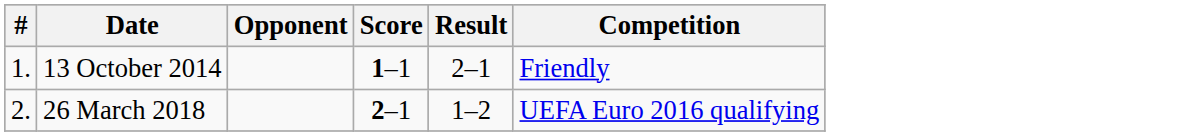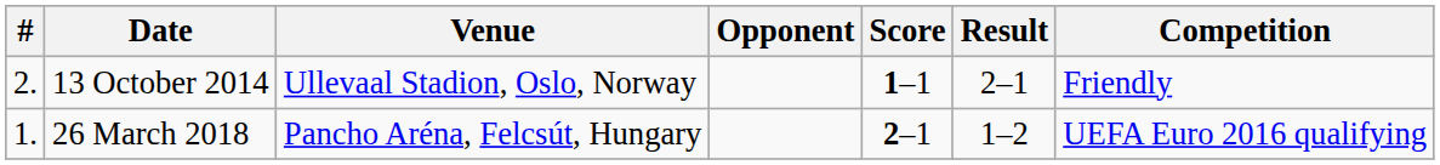+ column: Venue | Ullevaal Stadion, Oslo, Norway | Pancho Aréna, Felcsút, Hungary
13 October 2014 | #: 1. -> 2.
26 March 2018 | #: 2. -> 1.
